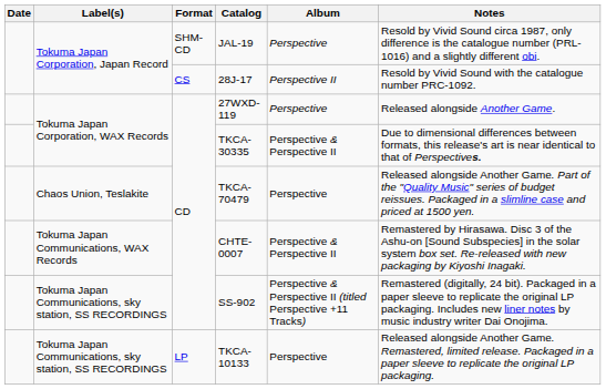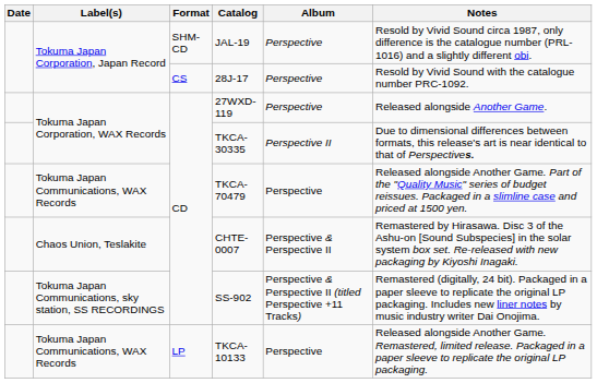28J-17 | Album: Perspective II -> Perspective
TKCA-30335 | Album: Perspective & Perspective II -> Perspective II
TKCA-70479 | Label(s): Chaos Union, Teslakite -> Tokuma Japan Communications, WAX Records
CHTE-0007 | Label(s): Tokuma Japan Communications, WAX Records -> Chaos Union, Teslakite
TKCA-10133 | Label(s): Tokuma Japan Communications, sky station, SS RECORDINGS -> Tokuma Japan Communications, WAX Records
